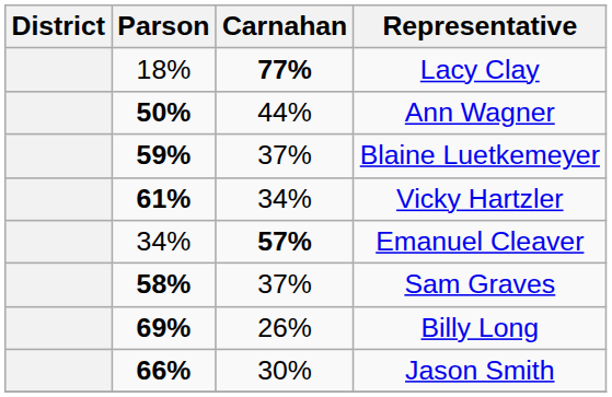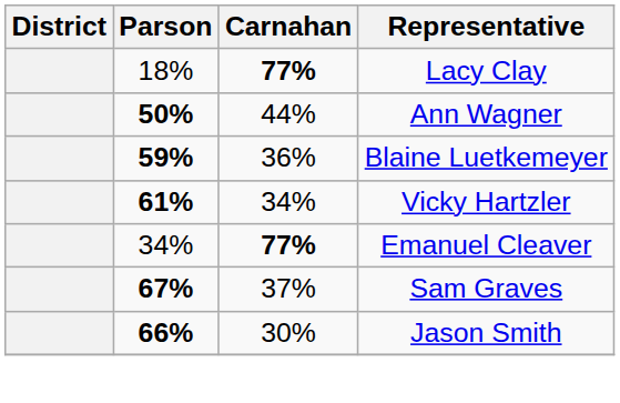Blaine Luetkemeyer | Carnahan: 37% -> 36%
Emanuel Cleaver | Carnahan: 57% -> 77%
Sam Graves | Parson: 58% -> 67%
- row: 69% | 26% | Billy Long
